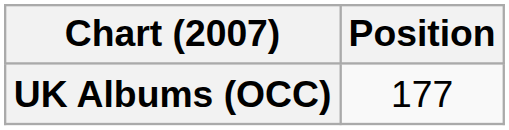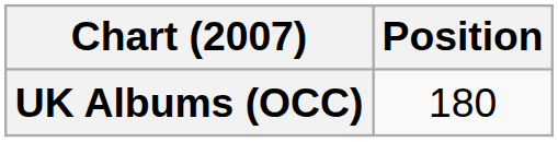UK Albums (OCC) | Position: 177 -> 180
